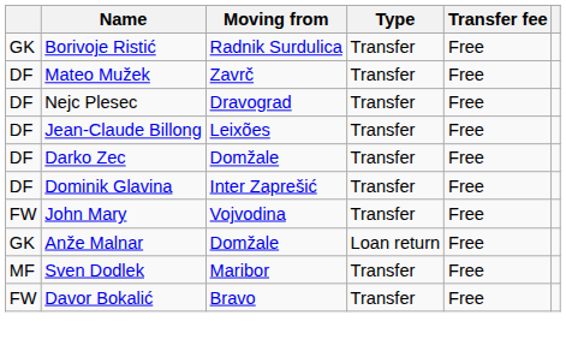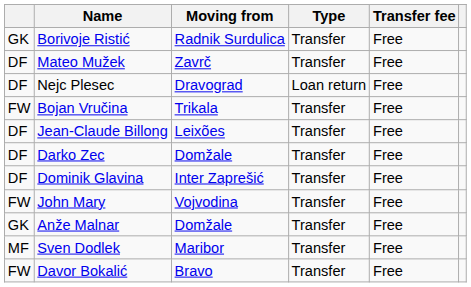Nejc Plesec | Type: Transfer -> Loan return
+ row: FW | Bojan Vručina | Trikala | Transfer | Free
Anže Malnar | Type: Loan return -> Transfer
